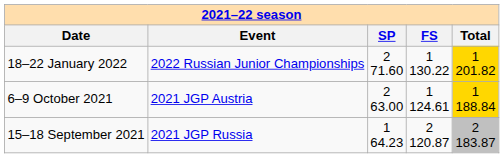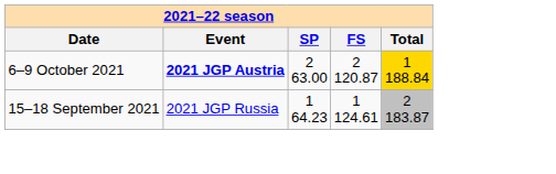- row: 18–22 January 2022 | 2022 Russian Junior Championships | 2 71.60 | 1 130.22 | 1 201.82
6–9 October 2021 | column 2: normal -> bold
6–9 October 2021 | column 4: 1 124.61 -> 2 120.87
15–18 September 2021 | column 4: 2 120.87 -> 1 124.61
